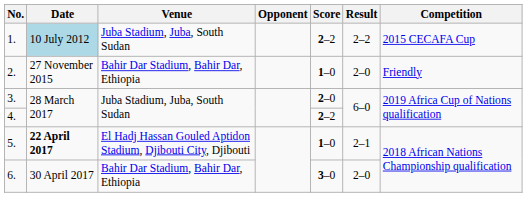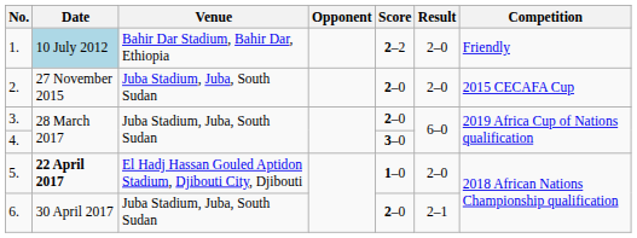1. | Venue: Juba Stadium, Juba, South Sudan -> Bahir Dar Stadium, Bahir Dar, Ethiopia
1. | Result: 2–2 -> 2–0
1. | Competition: 2015 CECAFA Cup -> Friendly
2. | Venue: Bahir Dar Stadium, Bahir Dar, Ethiopia -> Juba Stadium, Juba, South Sudan
2. | Score: 1–0 -> 2–0
2. | Competition: Friendly -> 2015 CECAFA Cup
4. | Score: 2–2 -> 3–0
5. | Result: 2–1 -> 2–0
6. | Venue: Bahir Dar Stadium, Bahir Dar, Ethiopia -> Juba Stadium, Juba, South Sudan
6. | Score: 3–0 -> 2–0
6. | Result: 2–0 -> 2–1
